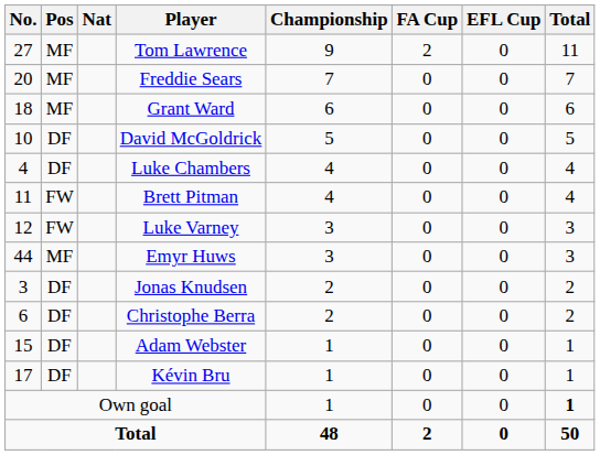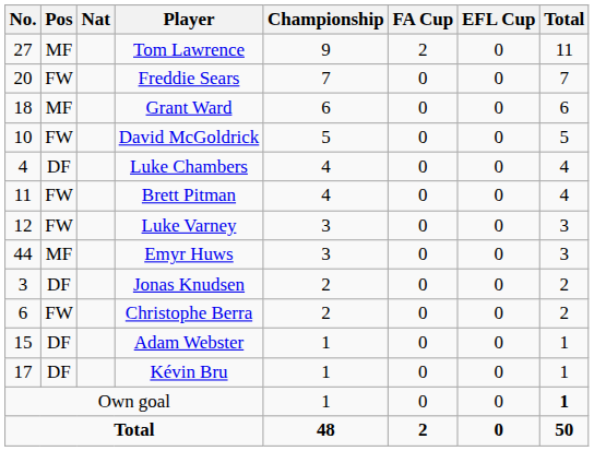Freddie Sears | Pos: MF -> FW
David McGoldrick | Pos: DF -> FW
Christophe Berra | Pos: DF -> FW
